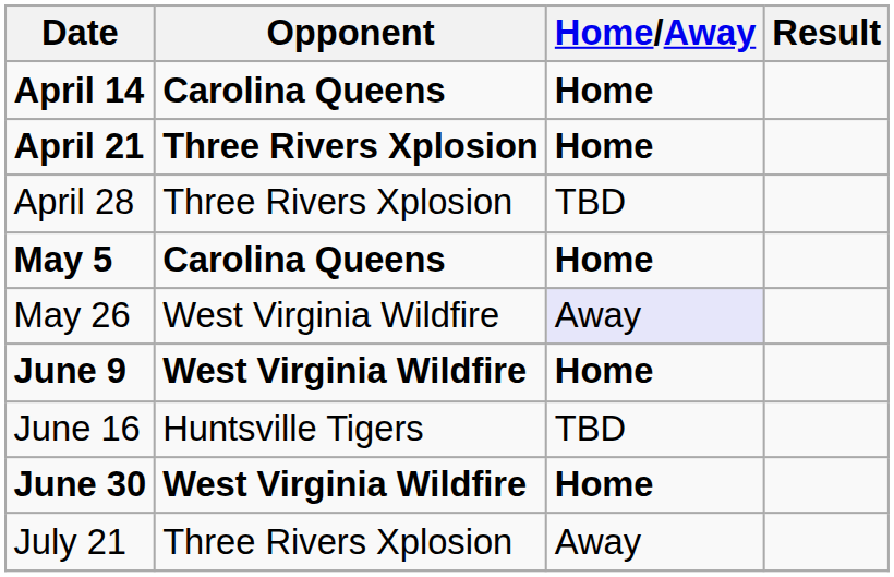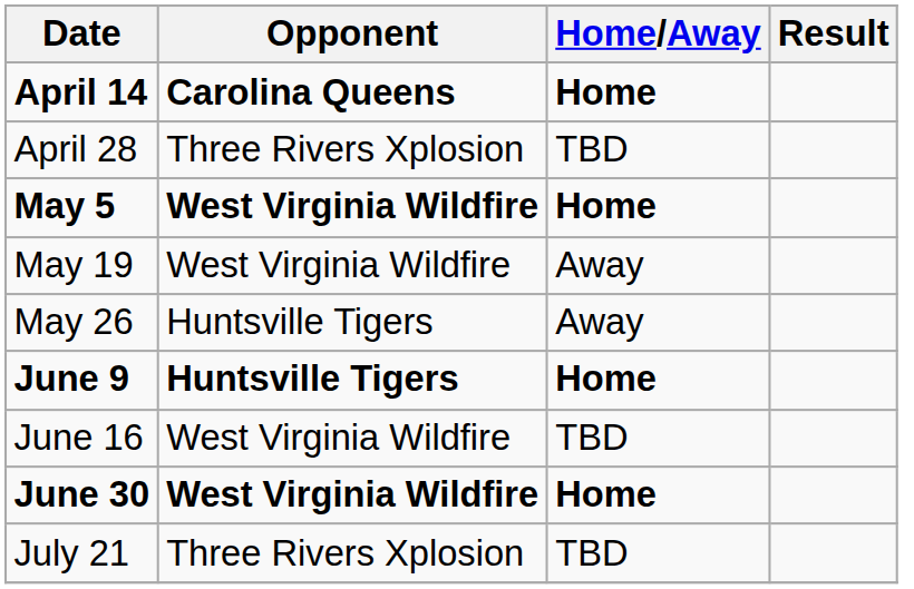- row: April 21 | Three Rivers Xplosion | Home
May 5 | Opponent: Carolina Queens -> West Virginia Wildfire
+ row: May 19 | West Virginia Wildfire | Away
May 26 | Opponent: West Virginia Wildfire -> Huntsville Tigers
May 26 | Home/Away: lavender background -> no background
June 9 | Opponent: West Virginia Wildfire -> Huntsville Tigers
June 16 | Opponent: Huntsville Tigers -> West Virginia Wildfire
July 21 | Home/Away: Away -> TBD
